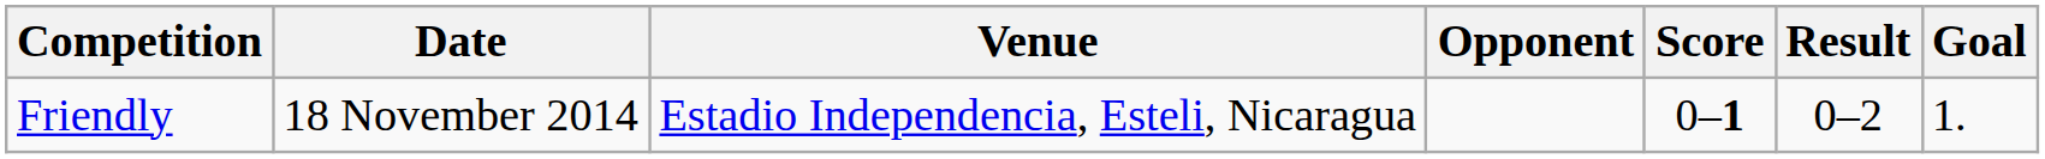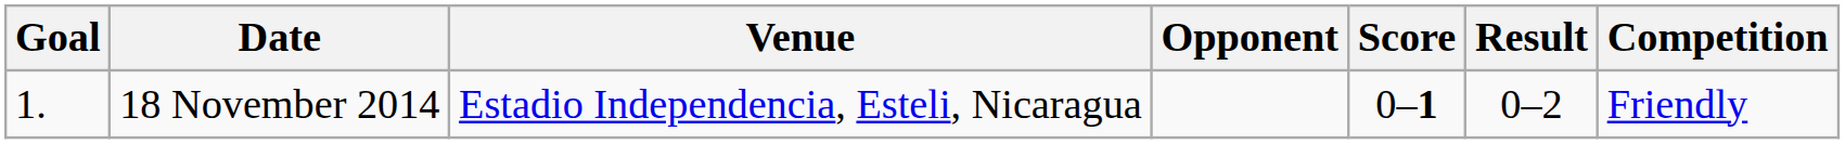columns swapped: Goal <-> Competition
